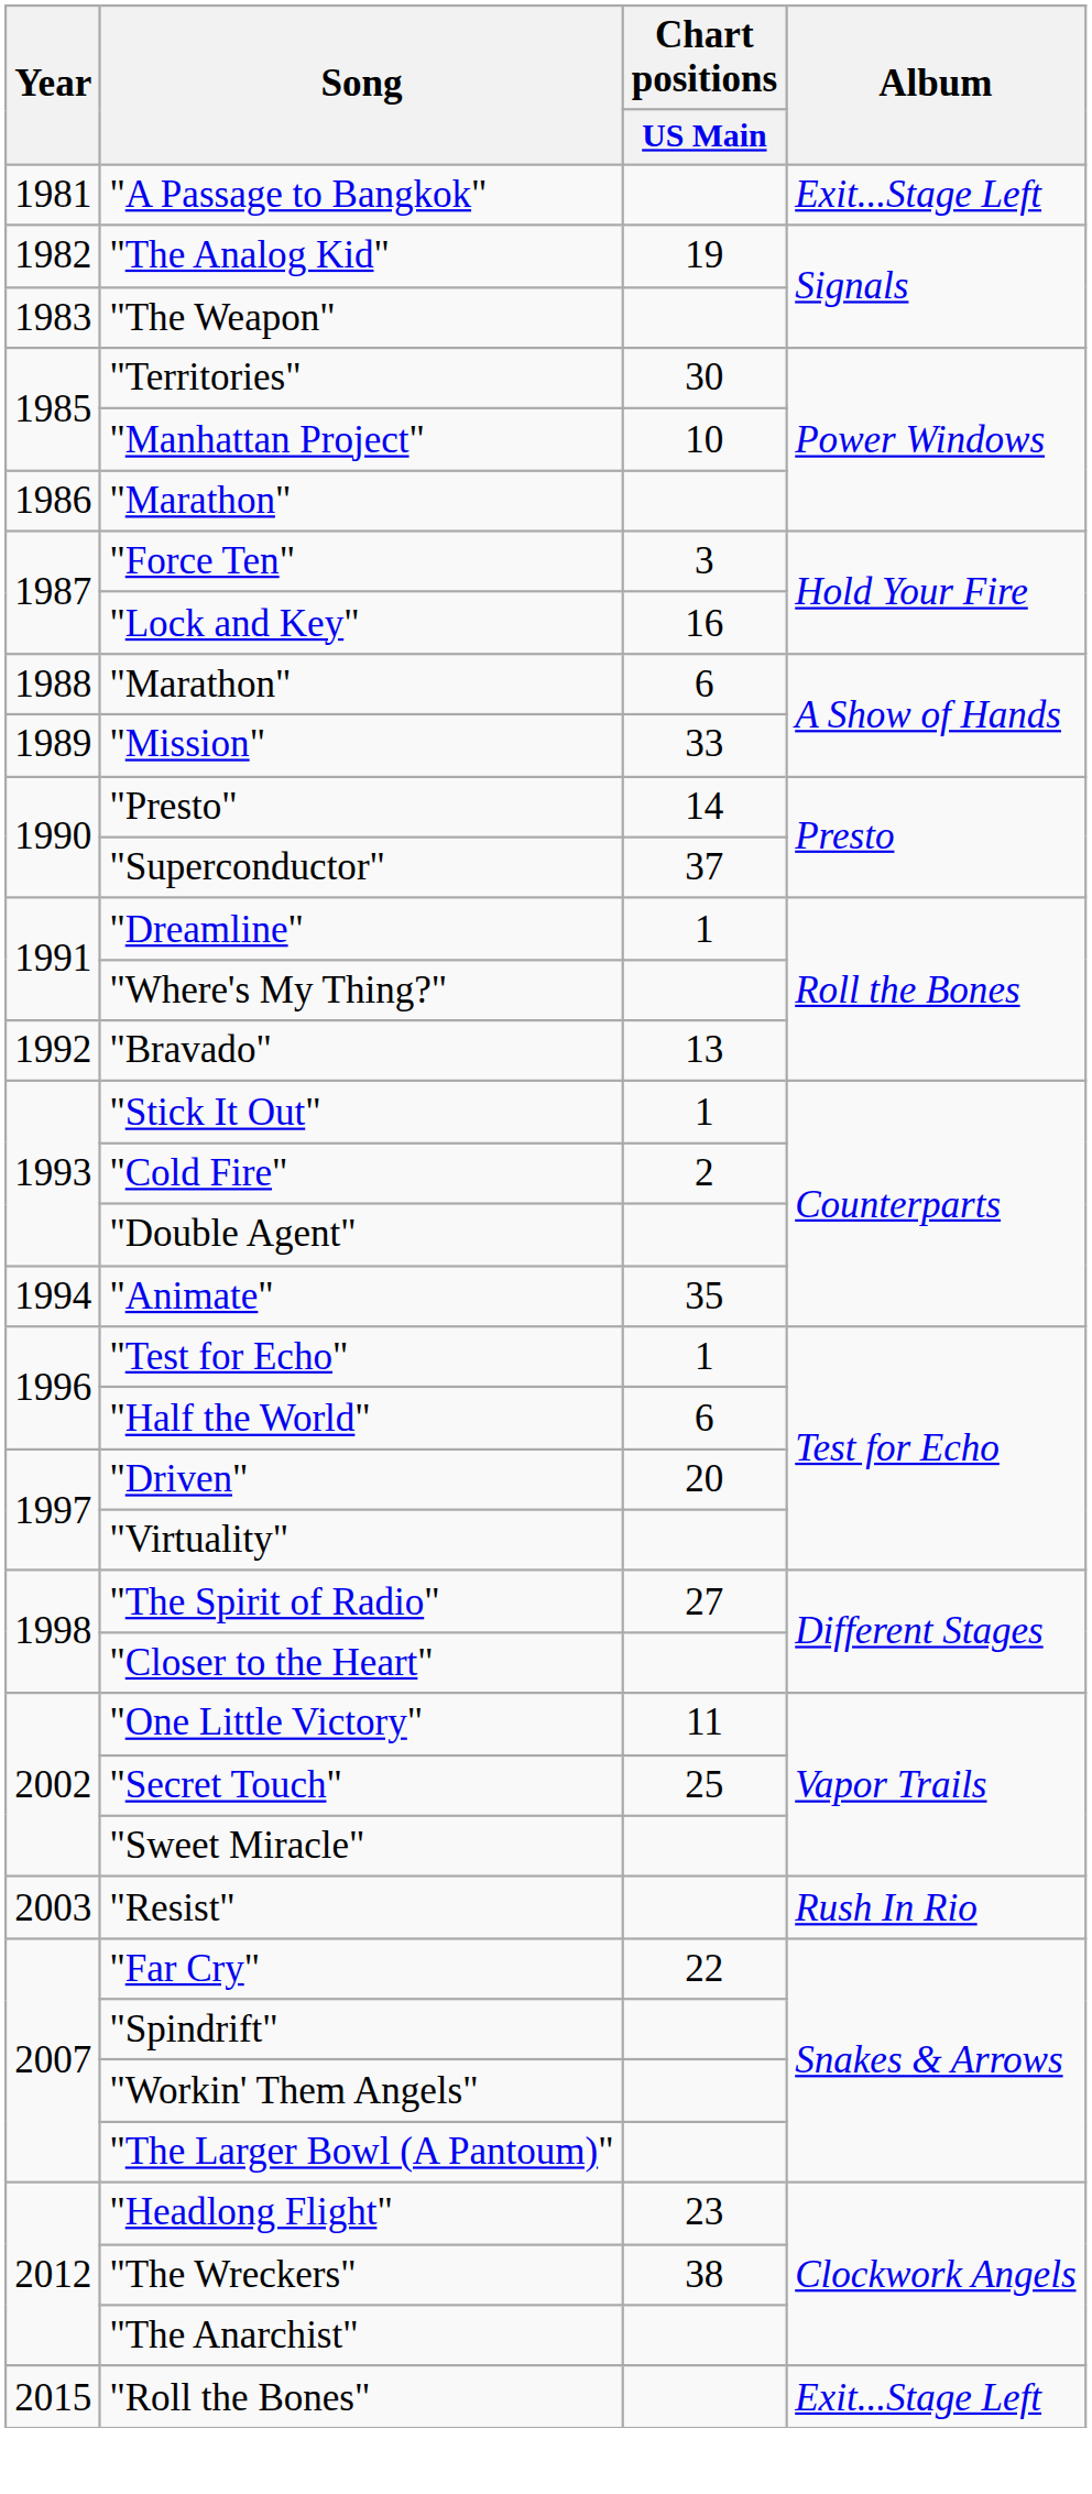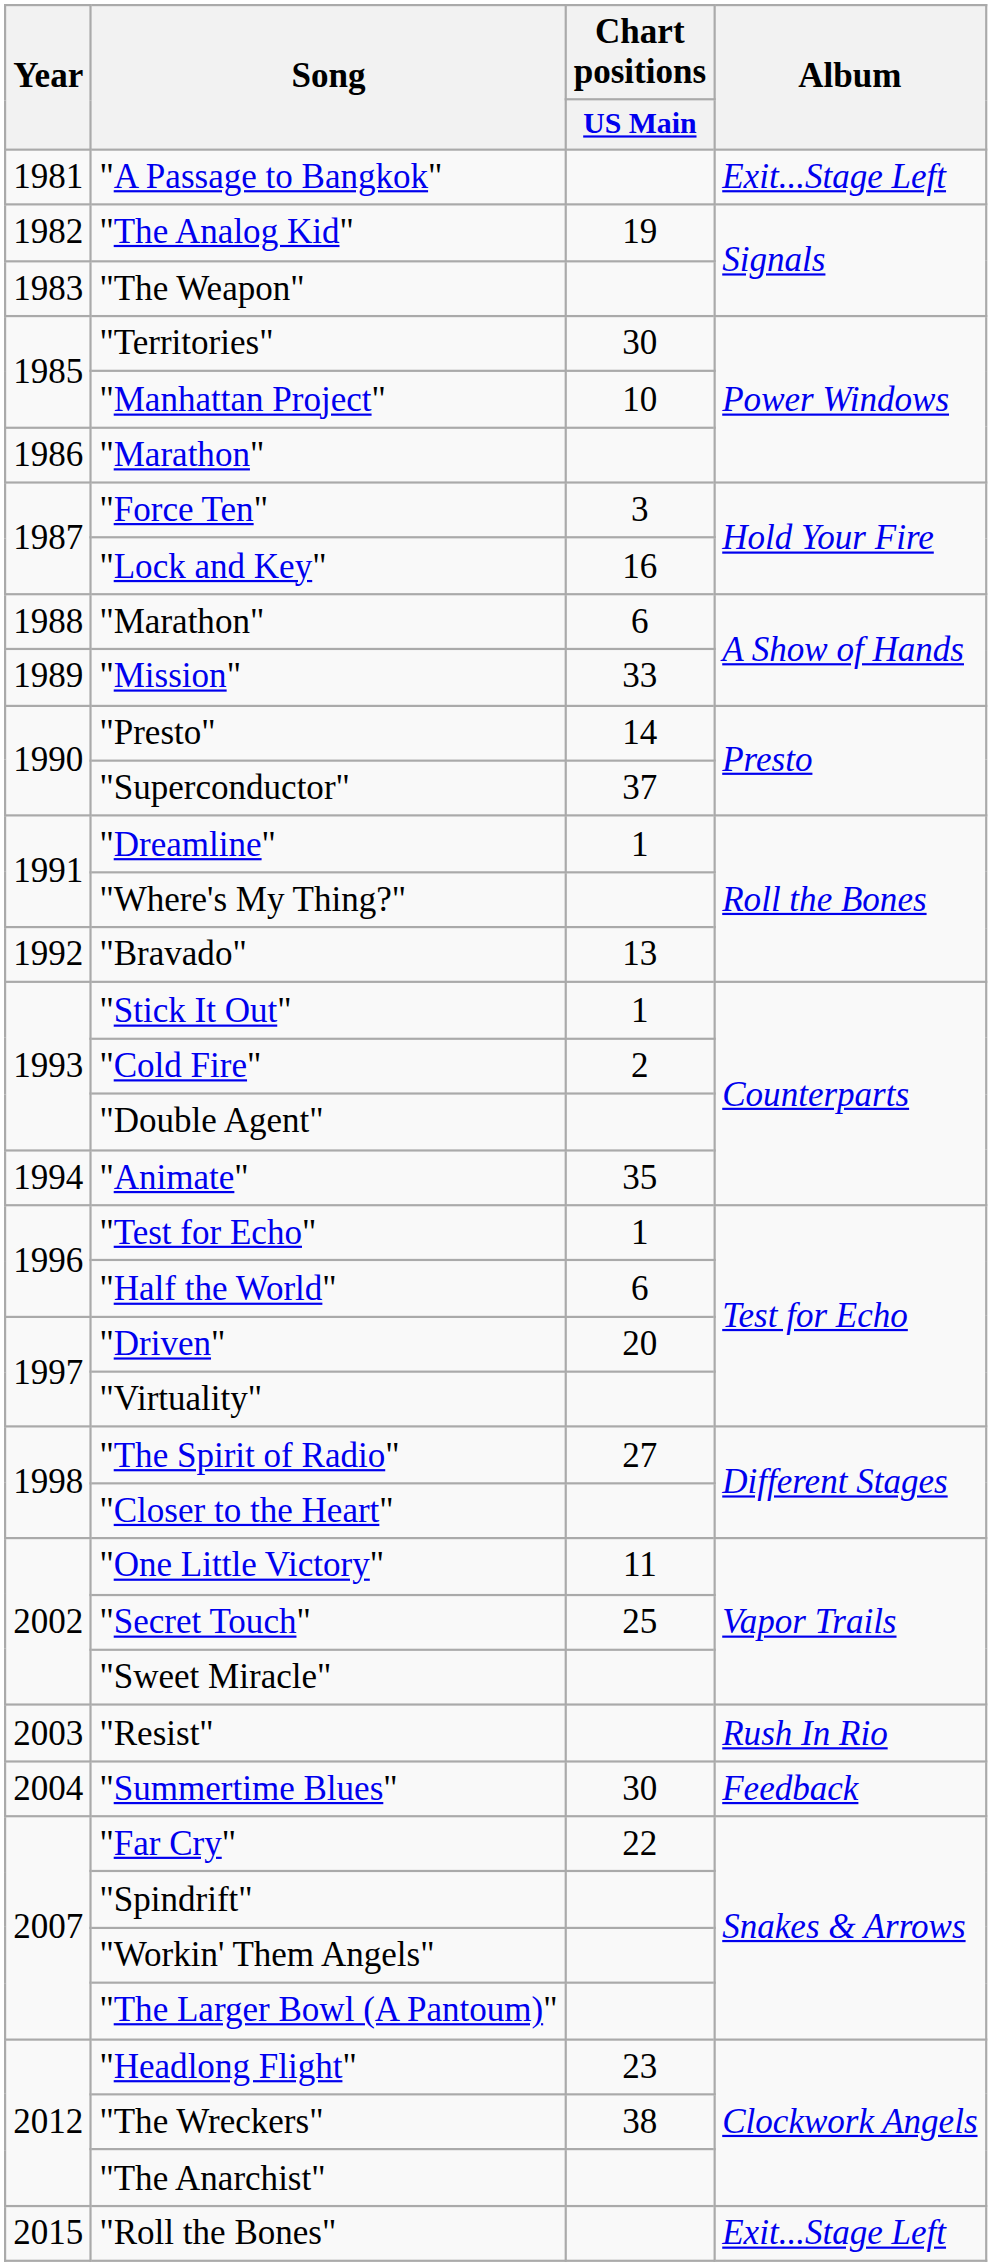+ row: 2004 | "Summertime Blues" | 30 | Feedback
